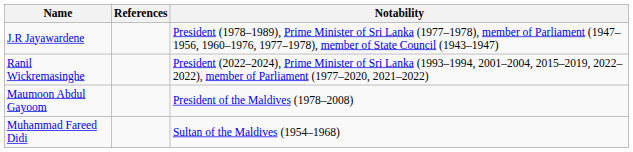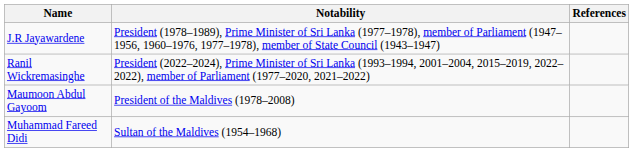columns swapped: Notability <-> References
